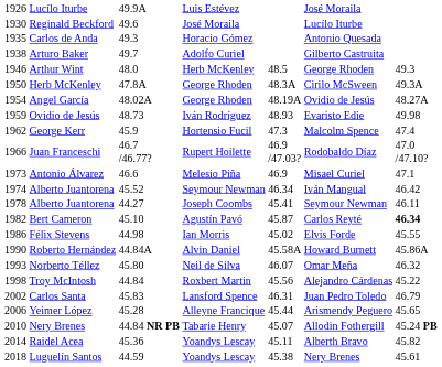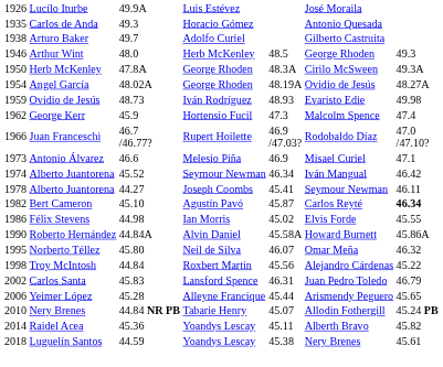- row: 1930 | Reginald Beckford | 49.6 | José Moraila | Lucílo Iturbe
Norberto Téllez | column 1: 1993 -> 1995
